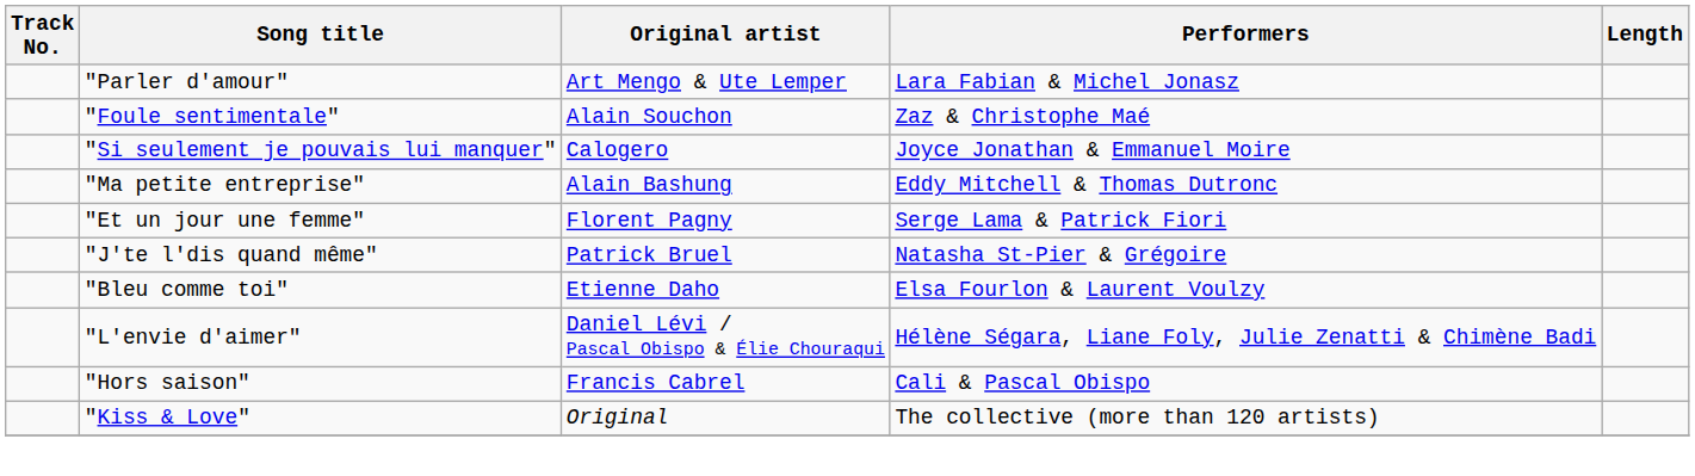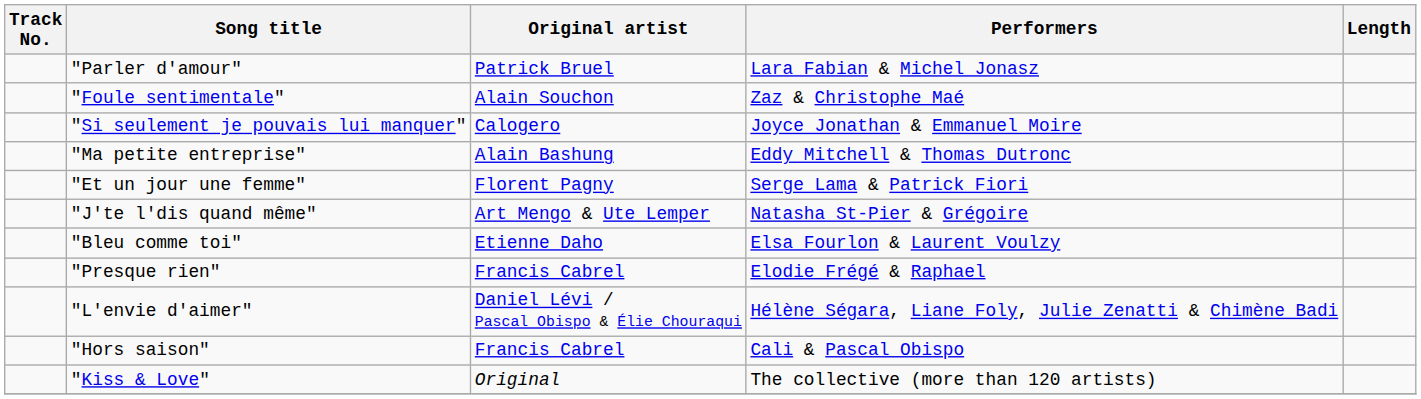"Parler d'amour" | Original artist: Art Mengo & Ute Lemper -> Patrick Bruel
"J'te l'dis quand même" | Original artist: Patrick Bruel -> Art Mengo & Ute Lemper
+ row: "Presque rien" | Francis Cabrel | Elodie Frégé & Raphael
